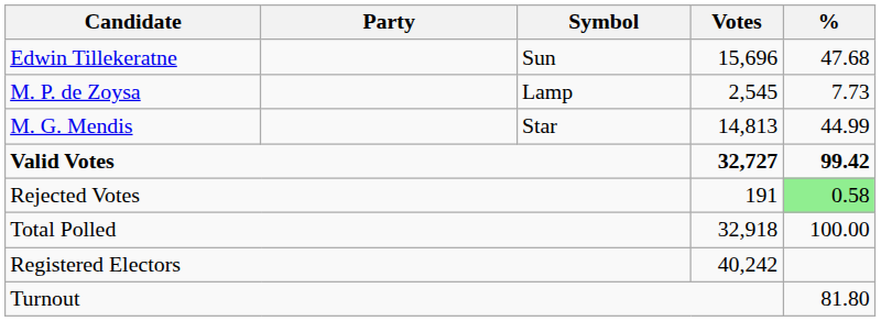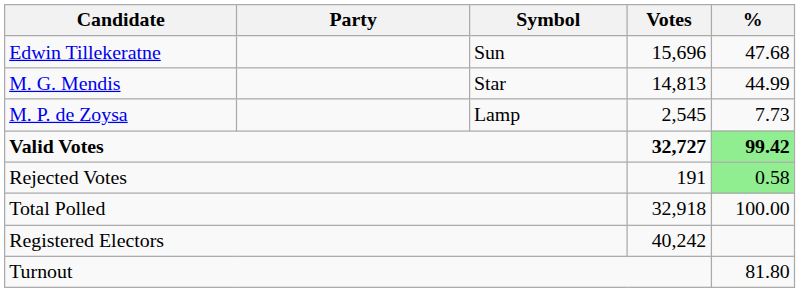rows swapped: M. G. Mendis <-> M. P. de Zoysa
Valid Votes | %: no background -> lightgreen background
